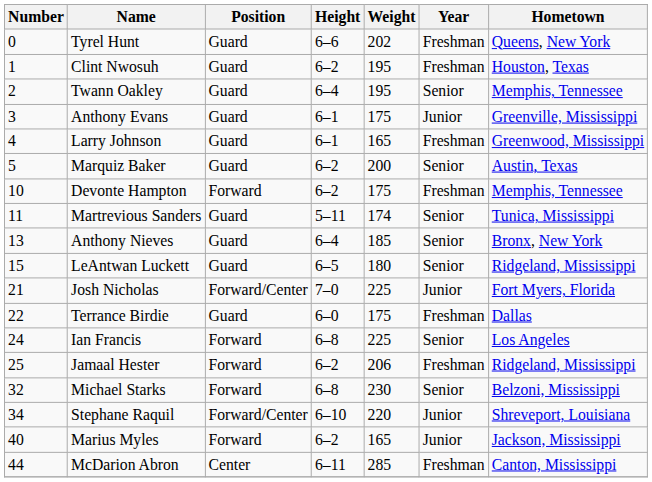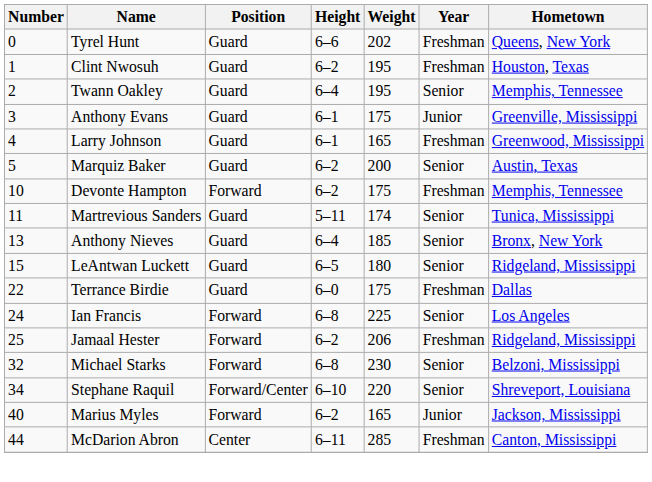- row: 21 | Josh Nicholas | Forward/Center | 7–0 | 225 | Junior | Fort Myers, Florida
Stephane Raquil | Year: Junior -> Senior
